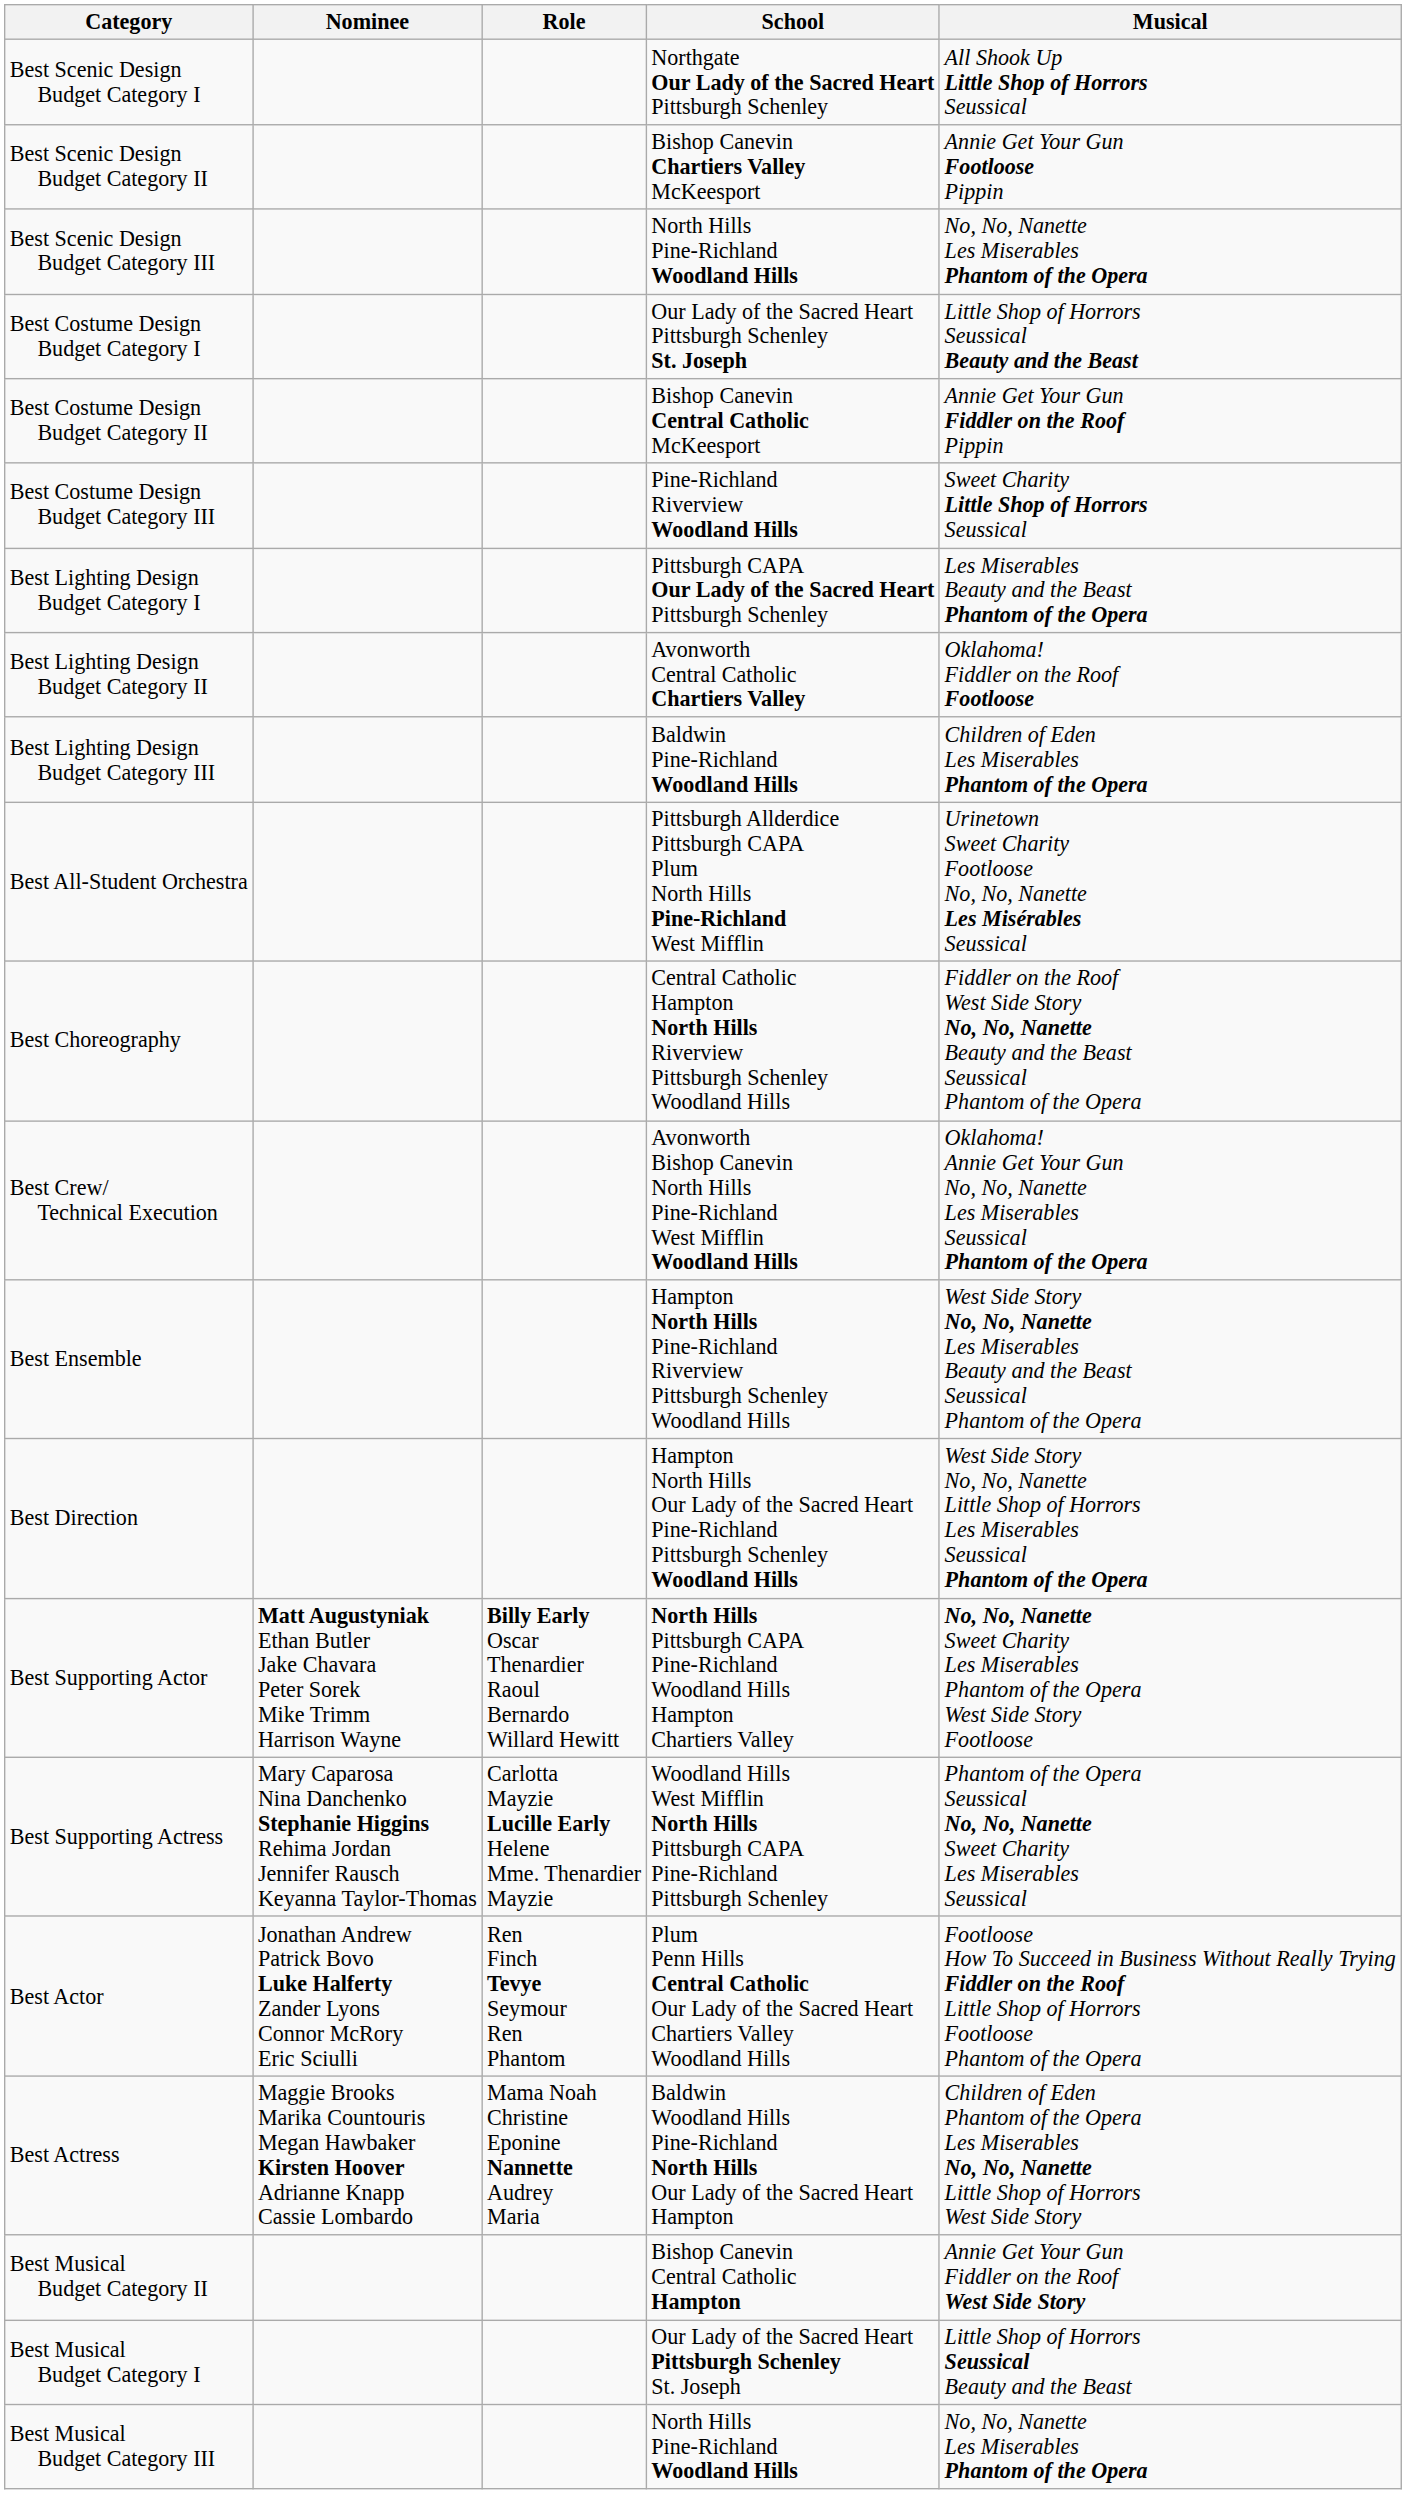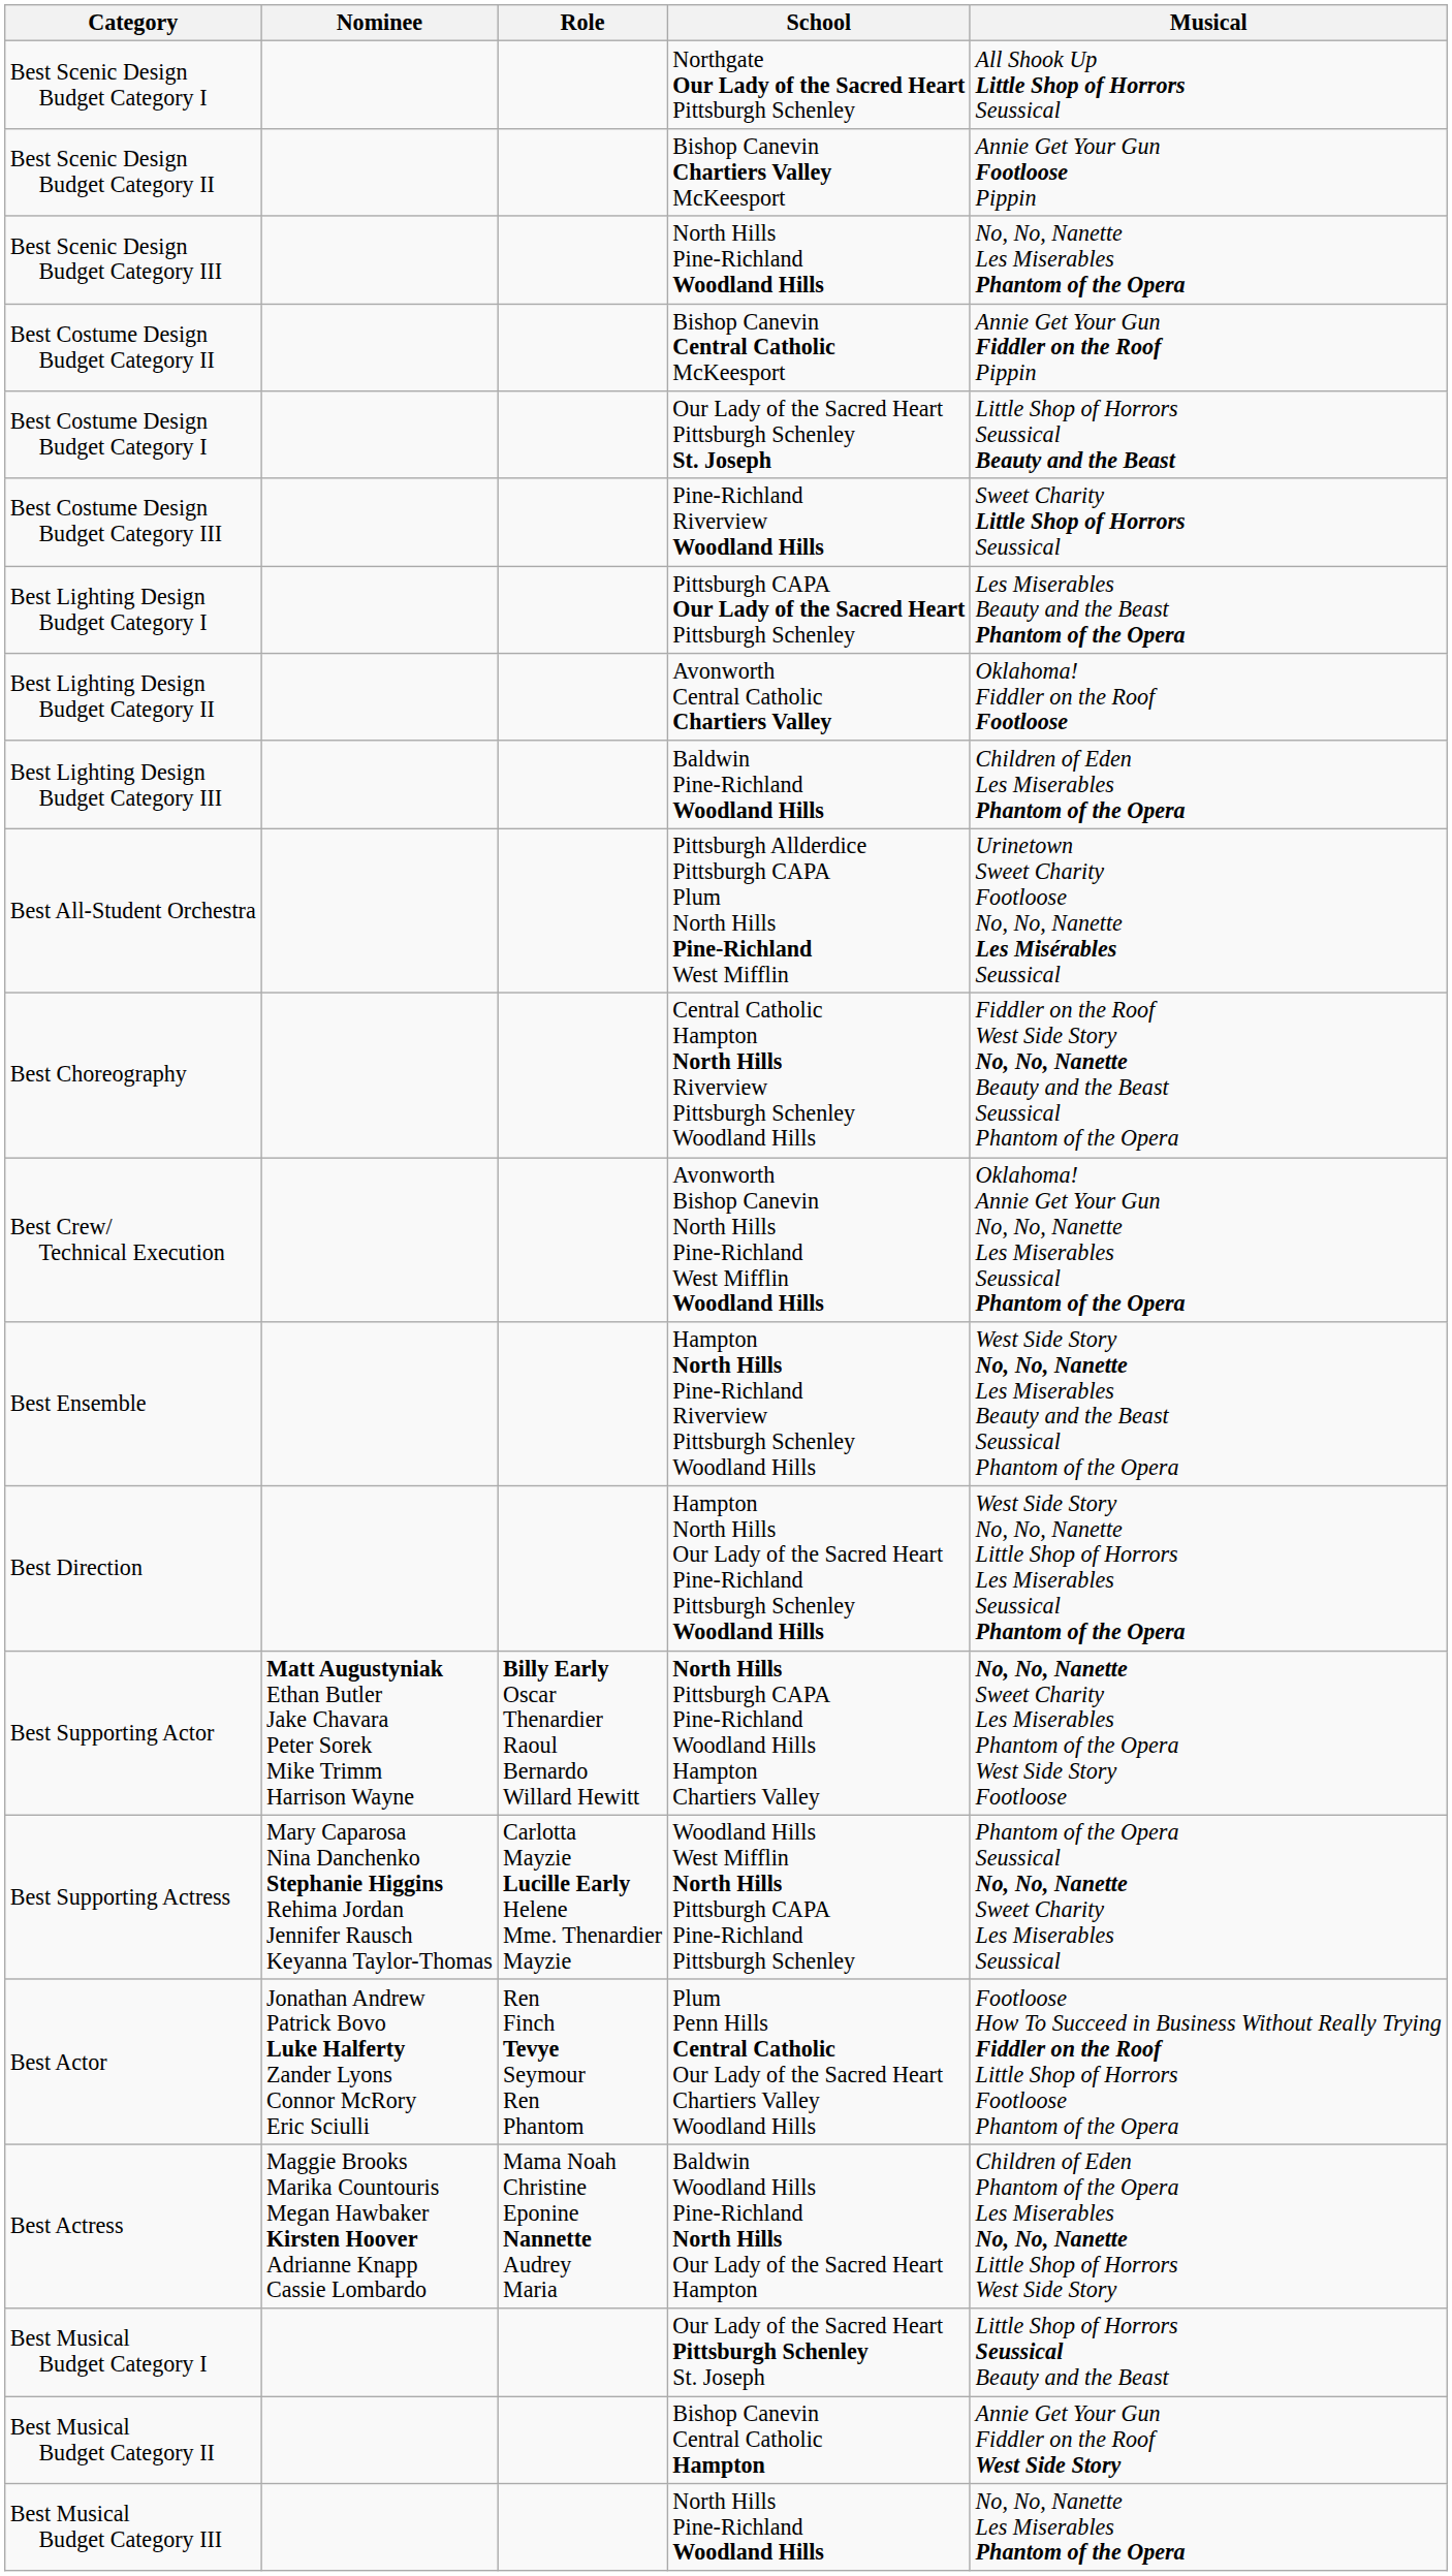rows swapped: Best Costume Design Budget Category I <-> Best Costume Design Budget Category II
rows swapped: Best Musical Budget Category I <-> Best Musical Budget Category II
